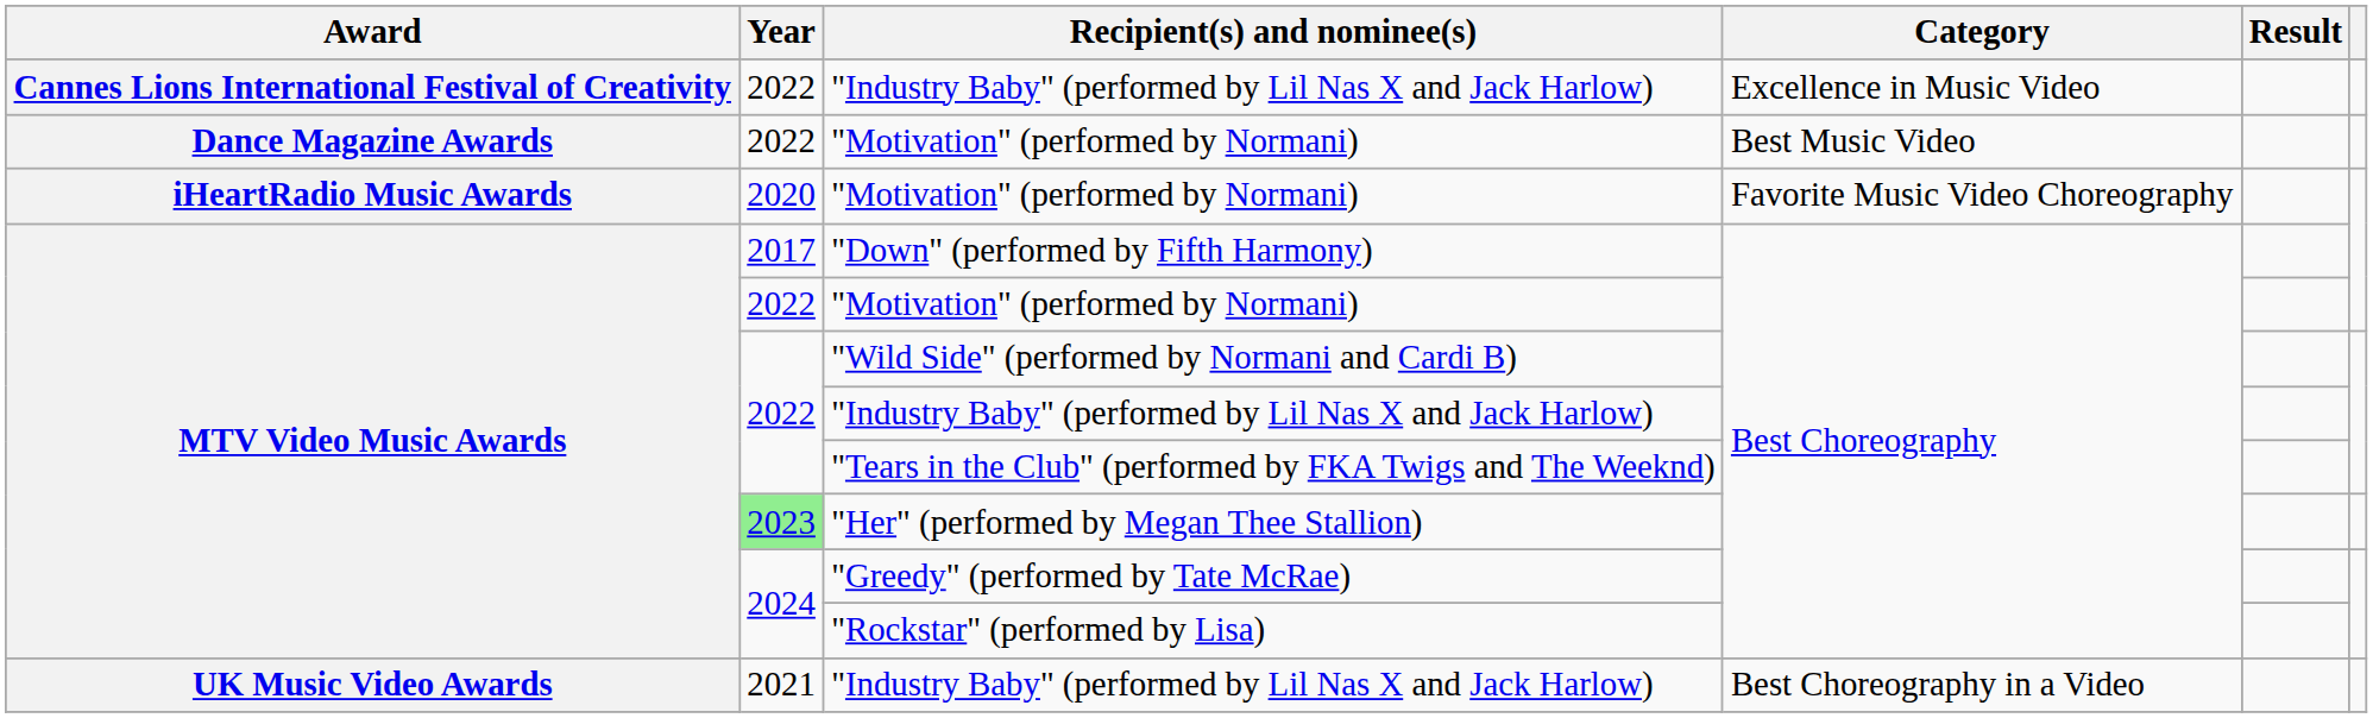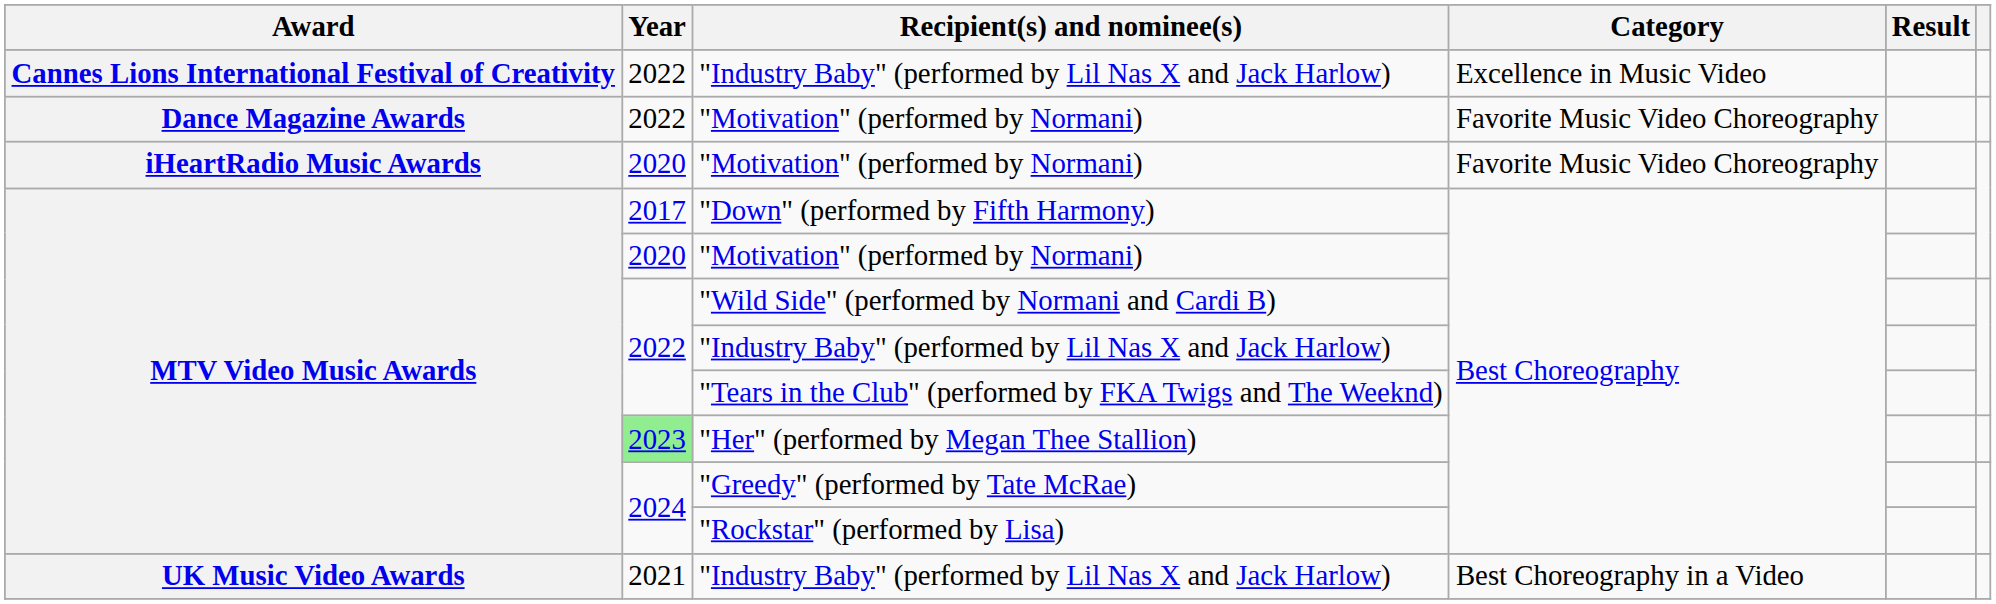Dance Magazine Awards / "Motivation" (performed by Normani) | Category: Best Music Video -> Favorite Music Video Choreography
MTV Video Music Awards / "Motivation" (performed by Normani) | Year: 2022 -> 2020
